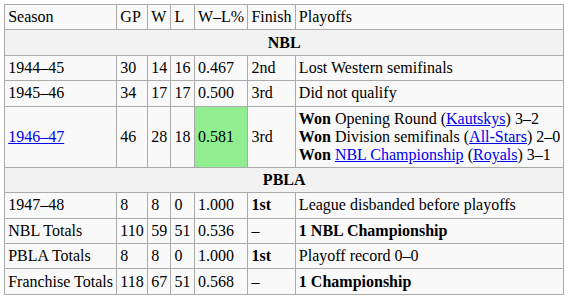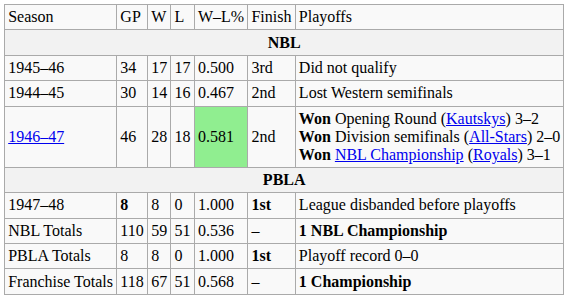rows swapped: 1944–45 <-> 1945–46
1946–47 | column 6: 3rd -> 2nd
1947–48 | column 2: normal -> bold
